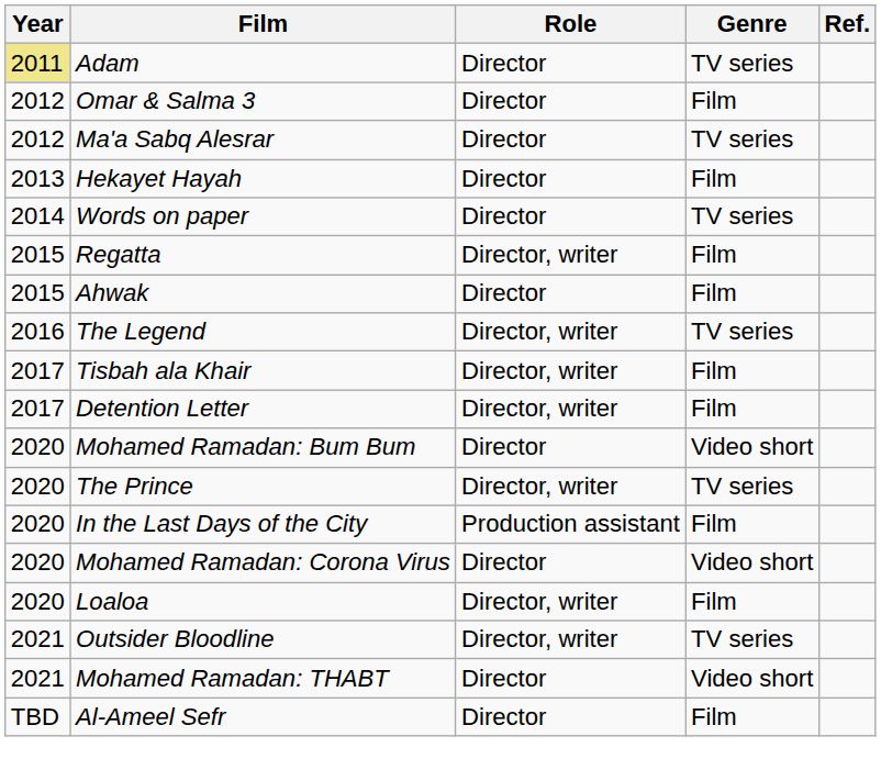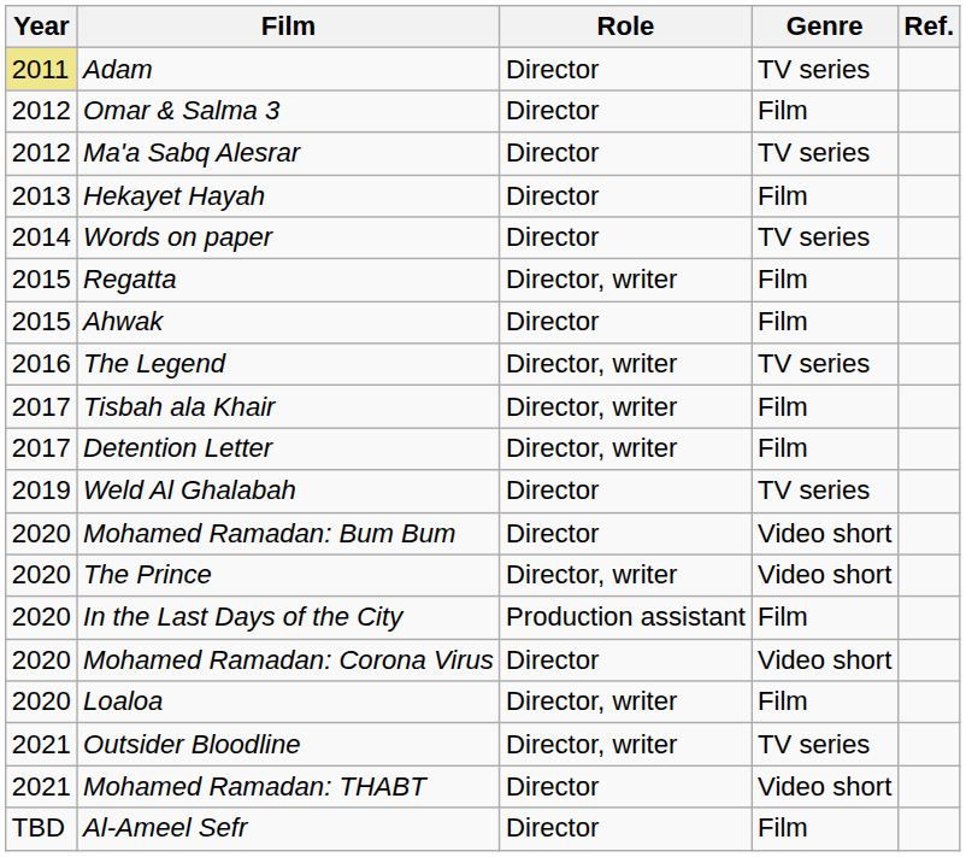+ row: 2019 | Weld Al Ghalabah | Director | TV series
The Prince | Genre: TV series -> Video short
